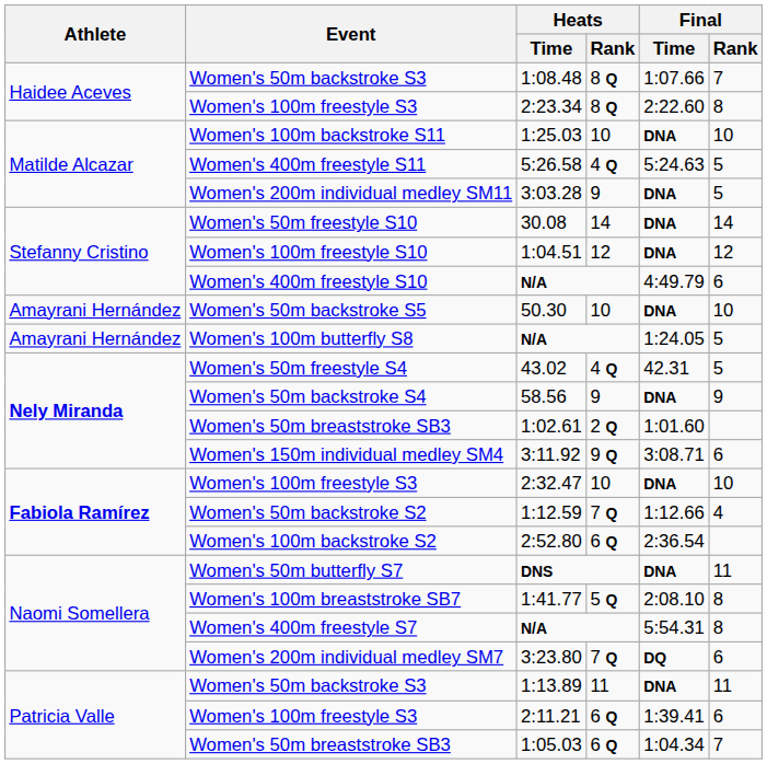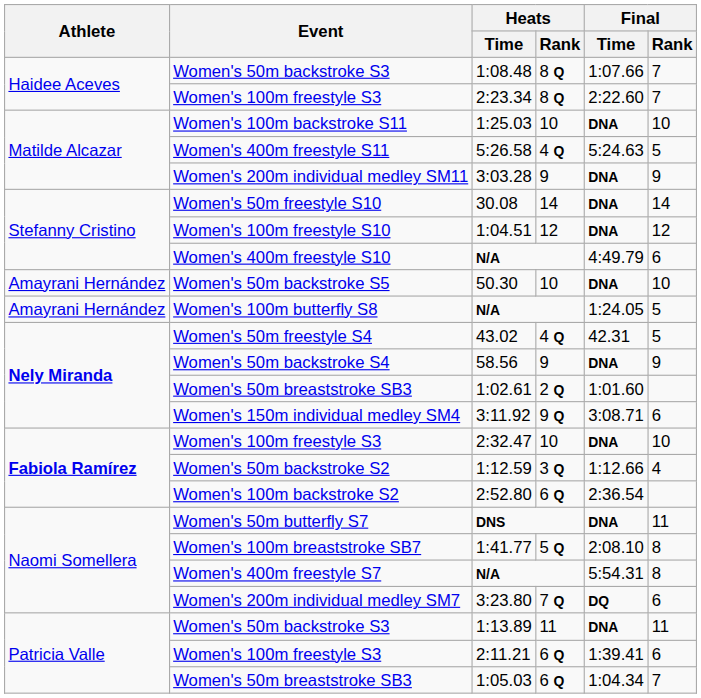2:23.34 | Final / Rank: 8 -> 7
3:03.28 | Final / Rank: 5 -> 9
1:12.59 | Heats / Rank: 7 Q -> 3 Q
